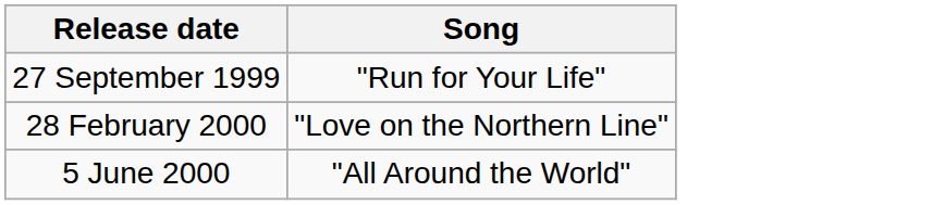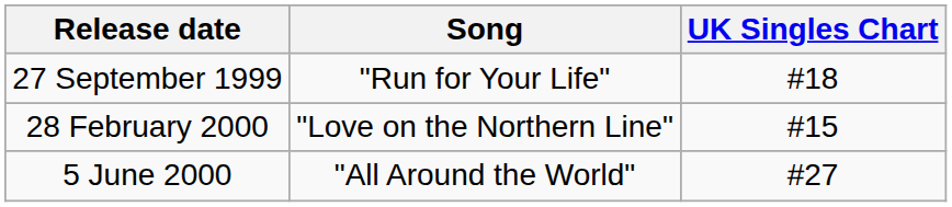+ column: UK Singles Chart | #18 | #15 | #27
